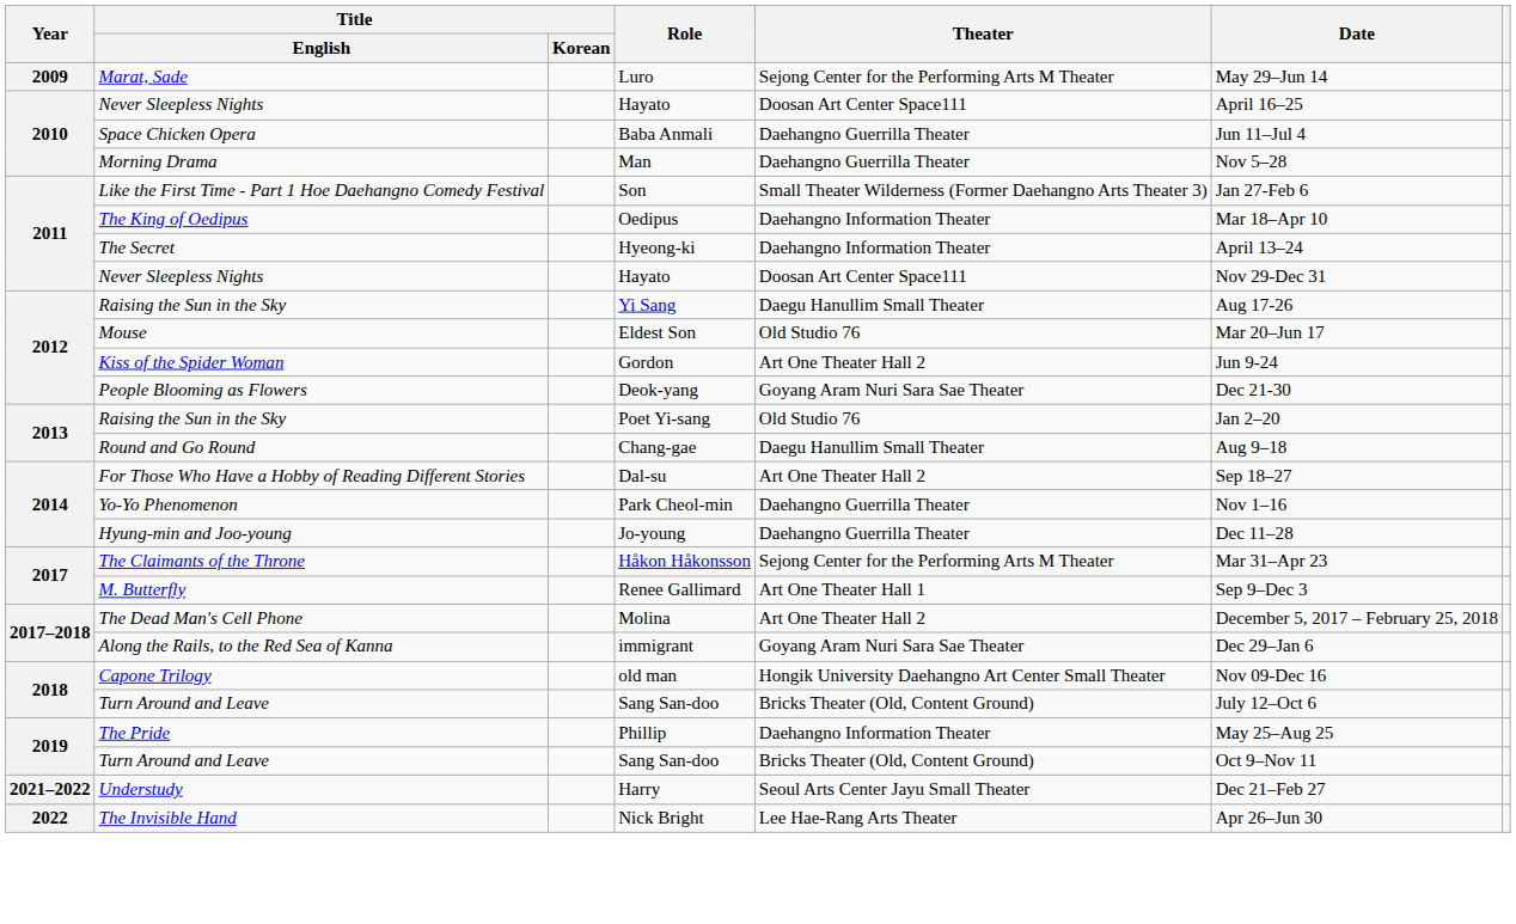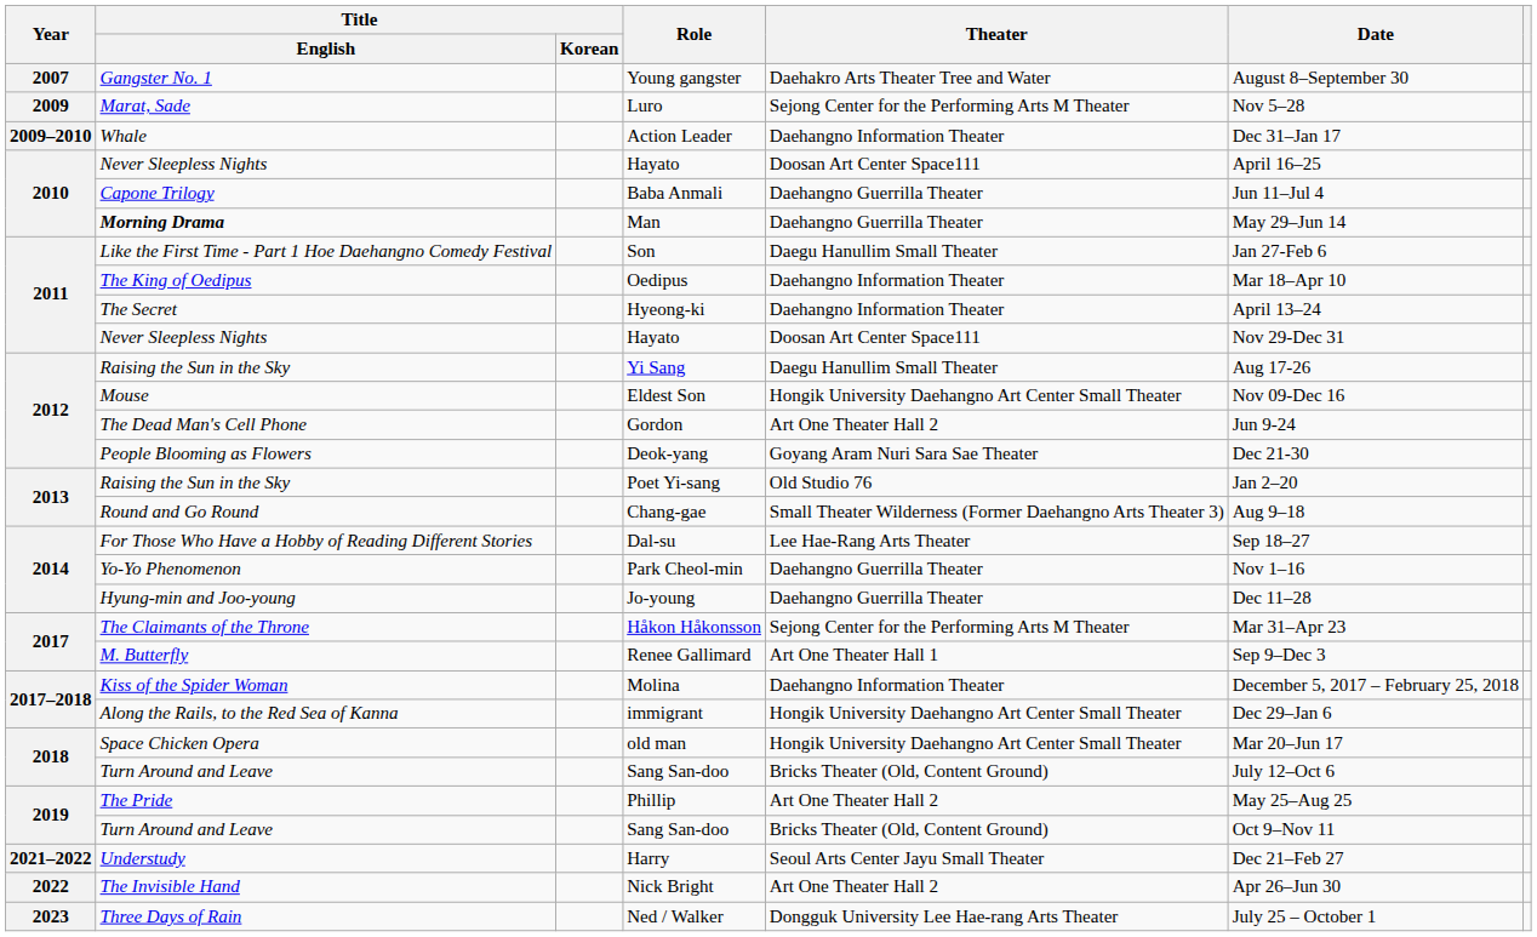+ row: 2007 | Gangster No. 1 | Young gangster | Daehakro Arts Theater Tree and Water | August 8–September 30
Luro | Date: May 29–Jun 14 -> Nov 5–28
+ row: 2009–2010 | Whale | Action Leader | Daehangno Information Theater | Dec 31–Jan 17
Baba Anmali | Title / English: Space Chicken Opera -> Capone Trilogy
Man | Title / English: normal -> bold
Man | Date: Nov 5–28 -> May 29–Jun 14
Son | Theater: Small Theater Wilderness (Former Daehangno Arts Theater 3) -> Daegu Hanullim Small Theater
Eldest Son | Theater: Old Studio 76 -> Hongik University Daehangno Art Center Small Theater
Eldest Son | Date: Mar 20–Jun 17 -> Nov 09-Dec 16
Gordon | Title / English: Kiss of the Spider Woman -> The Dead Man's Cell Phone
Chang-gae | Theater: Daegu Hanullim Small Theater -> Small Theater Wilderness (Former Daehangno Arts Theater 3)
Dal-su | Theater: Art One Theater Hall 2 -> Lee Hae-Rang Arts Theater
Molina | Title / English: The Dead Man's Cell Phone -> Kiss of the Spider Woman
Molina | Theater: Art One Theater Hall 2 -> Daehangno Information Theater
immigrant | Theater: Goyang Aram Nuri Sara Sae Theater -> Hongik University Daehangno Art Center Small Theater
old man | Title / English: Capone Trilogy -> Space Chicken Opera
old man | Date: Nov 09-Dec 16 -> Mar 20–Jun 17
Phillip | Theater: Daehangno Information Theater -> Art One Theater Hall 2
Nick Bright | Theater: Lee Hae-Rang Arts Theater -> Art One Theater Hall 2
+ row: 2023 | Three Days of Rain | Ned / Walker | Dongguk University Lee Hae-rang Arts Theater | July 25 – October 1
